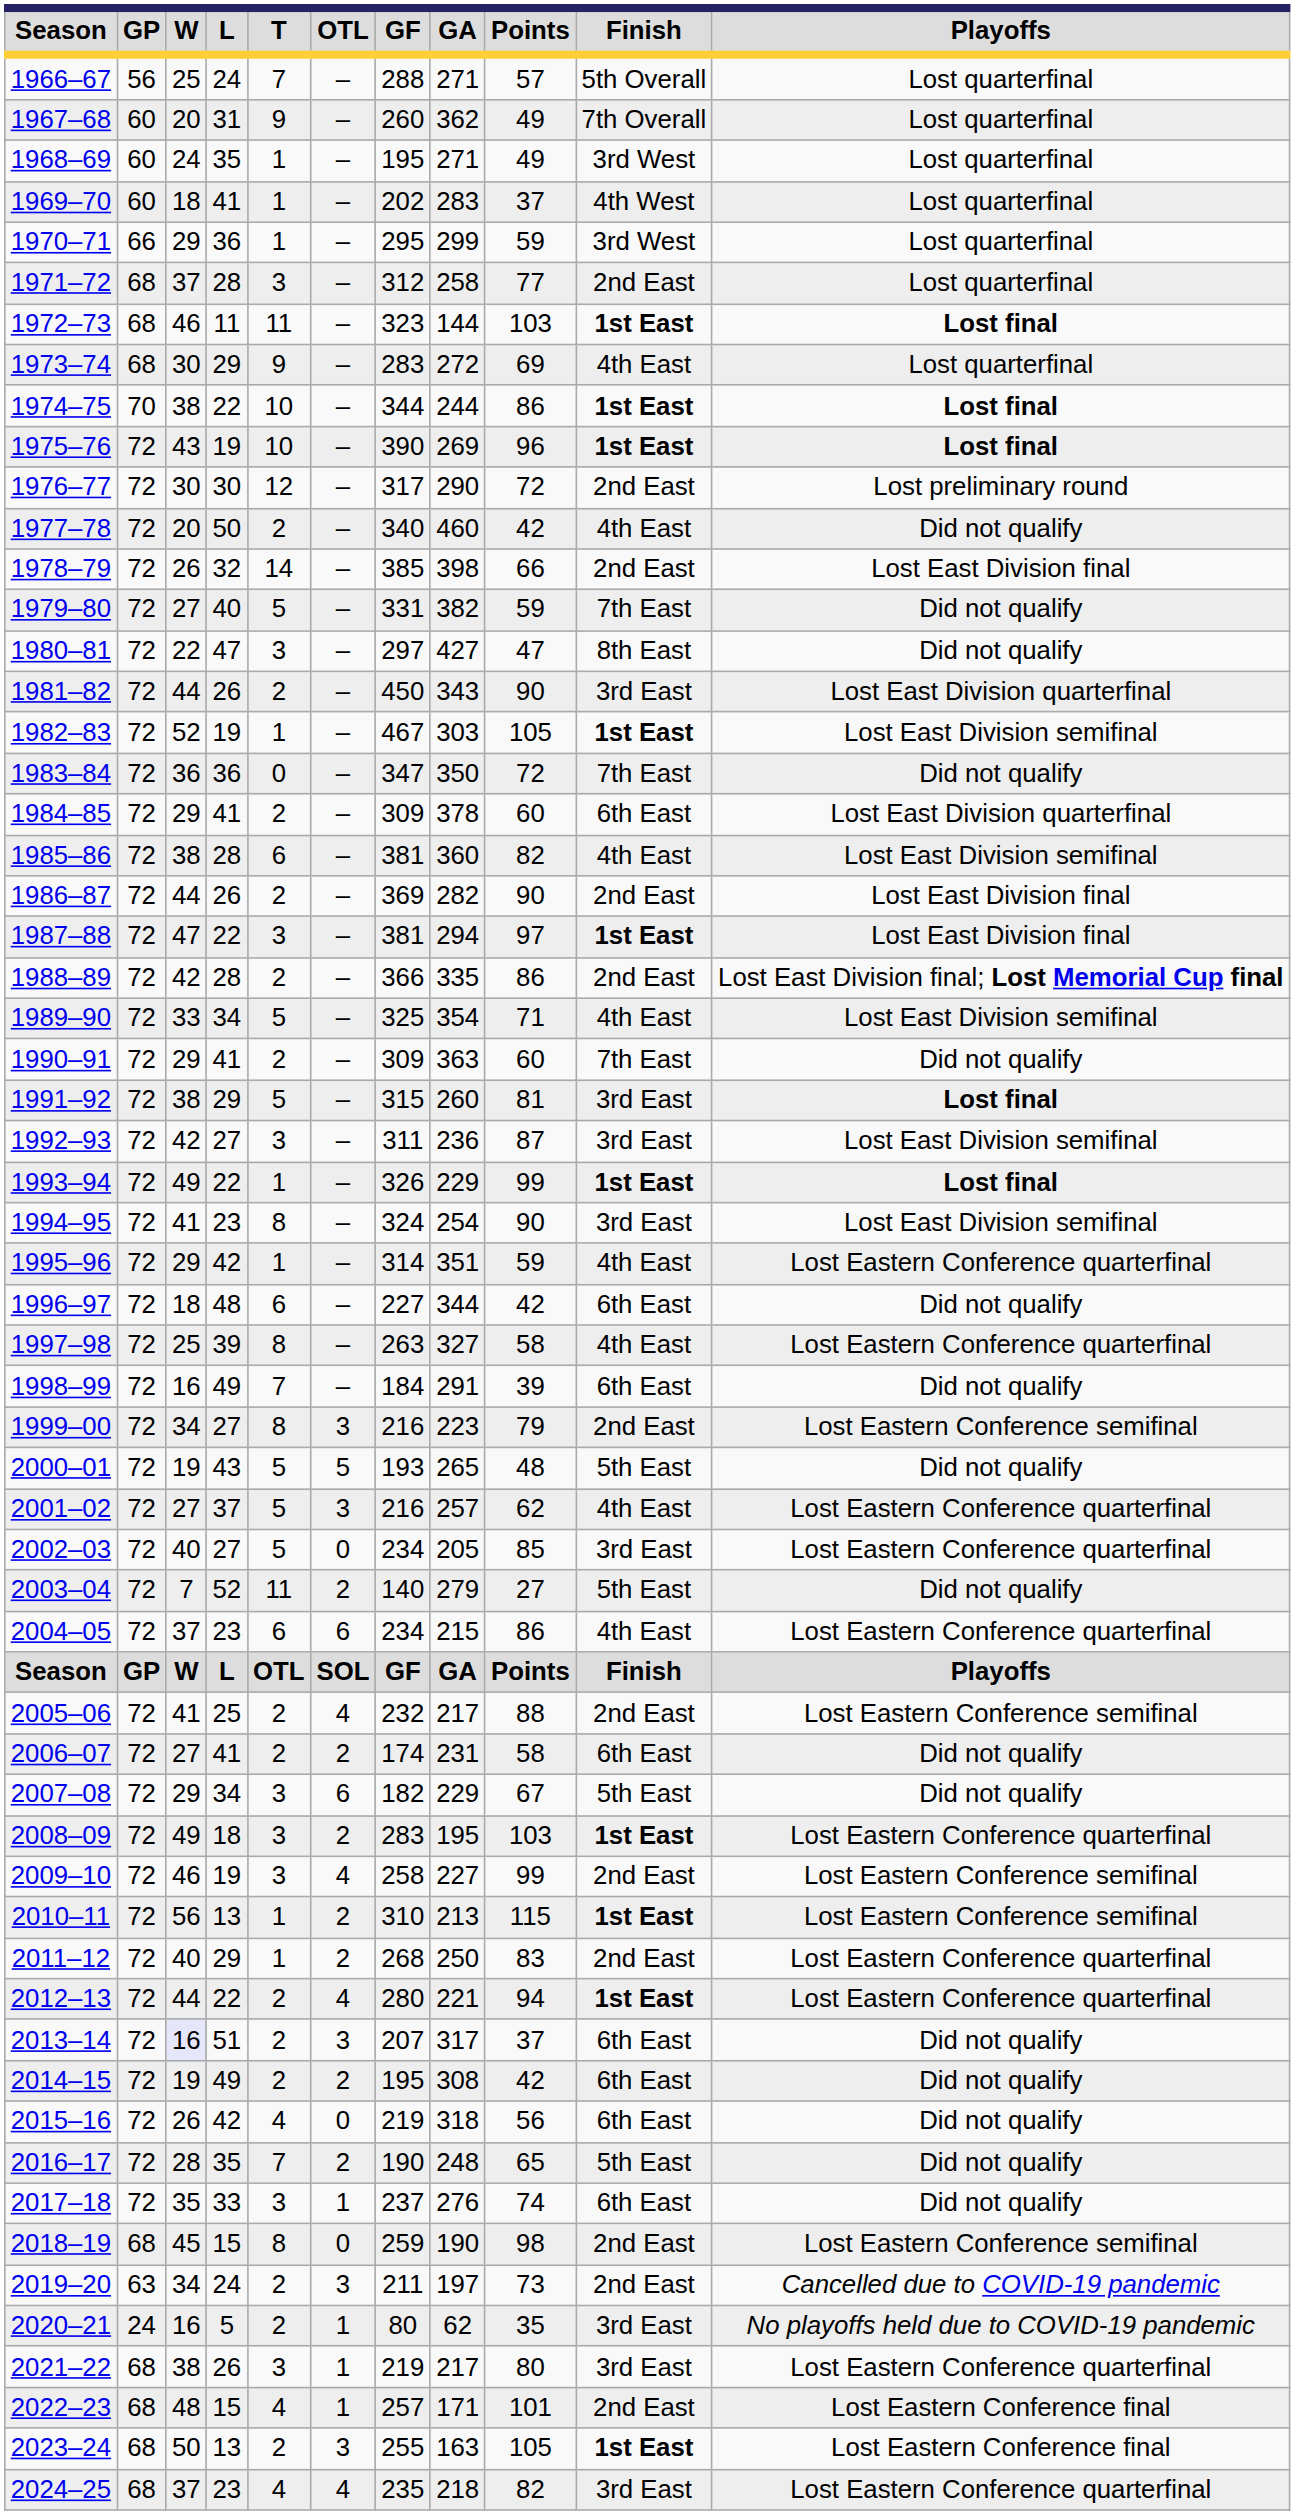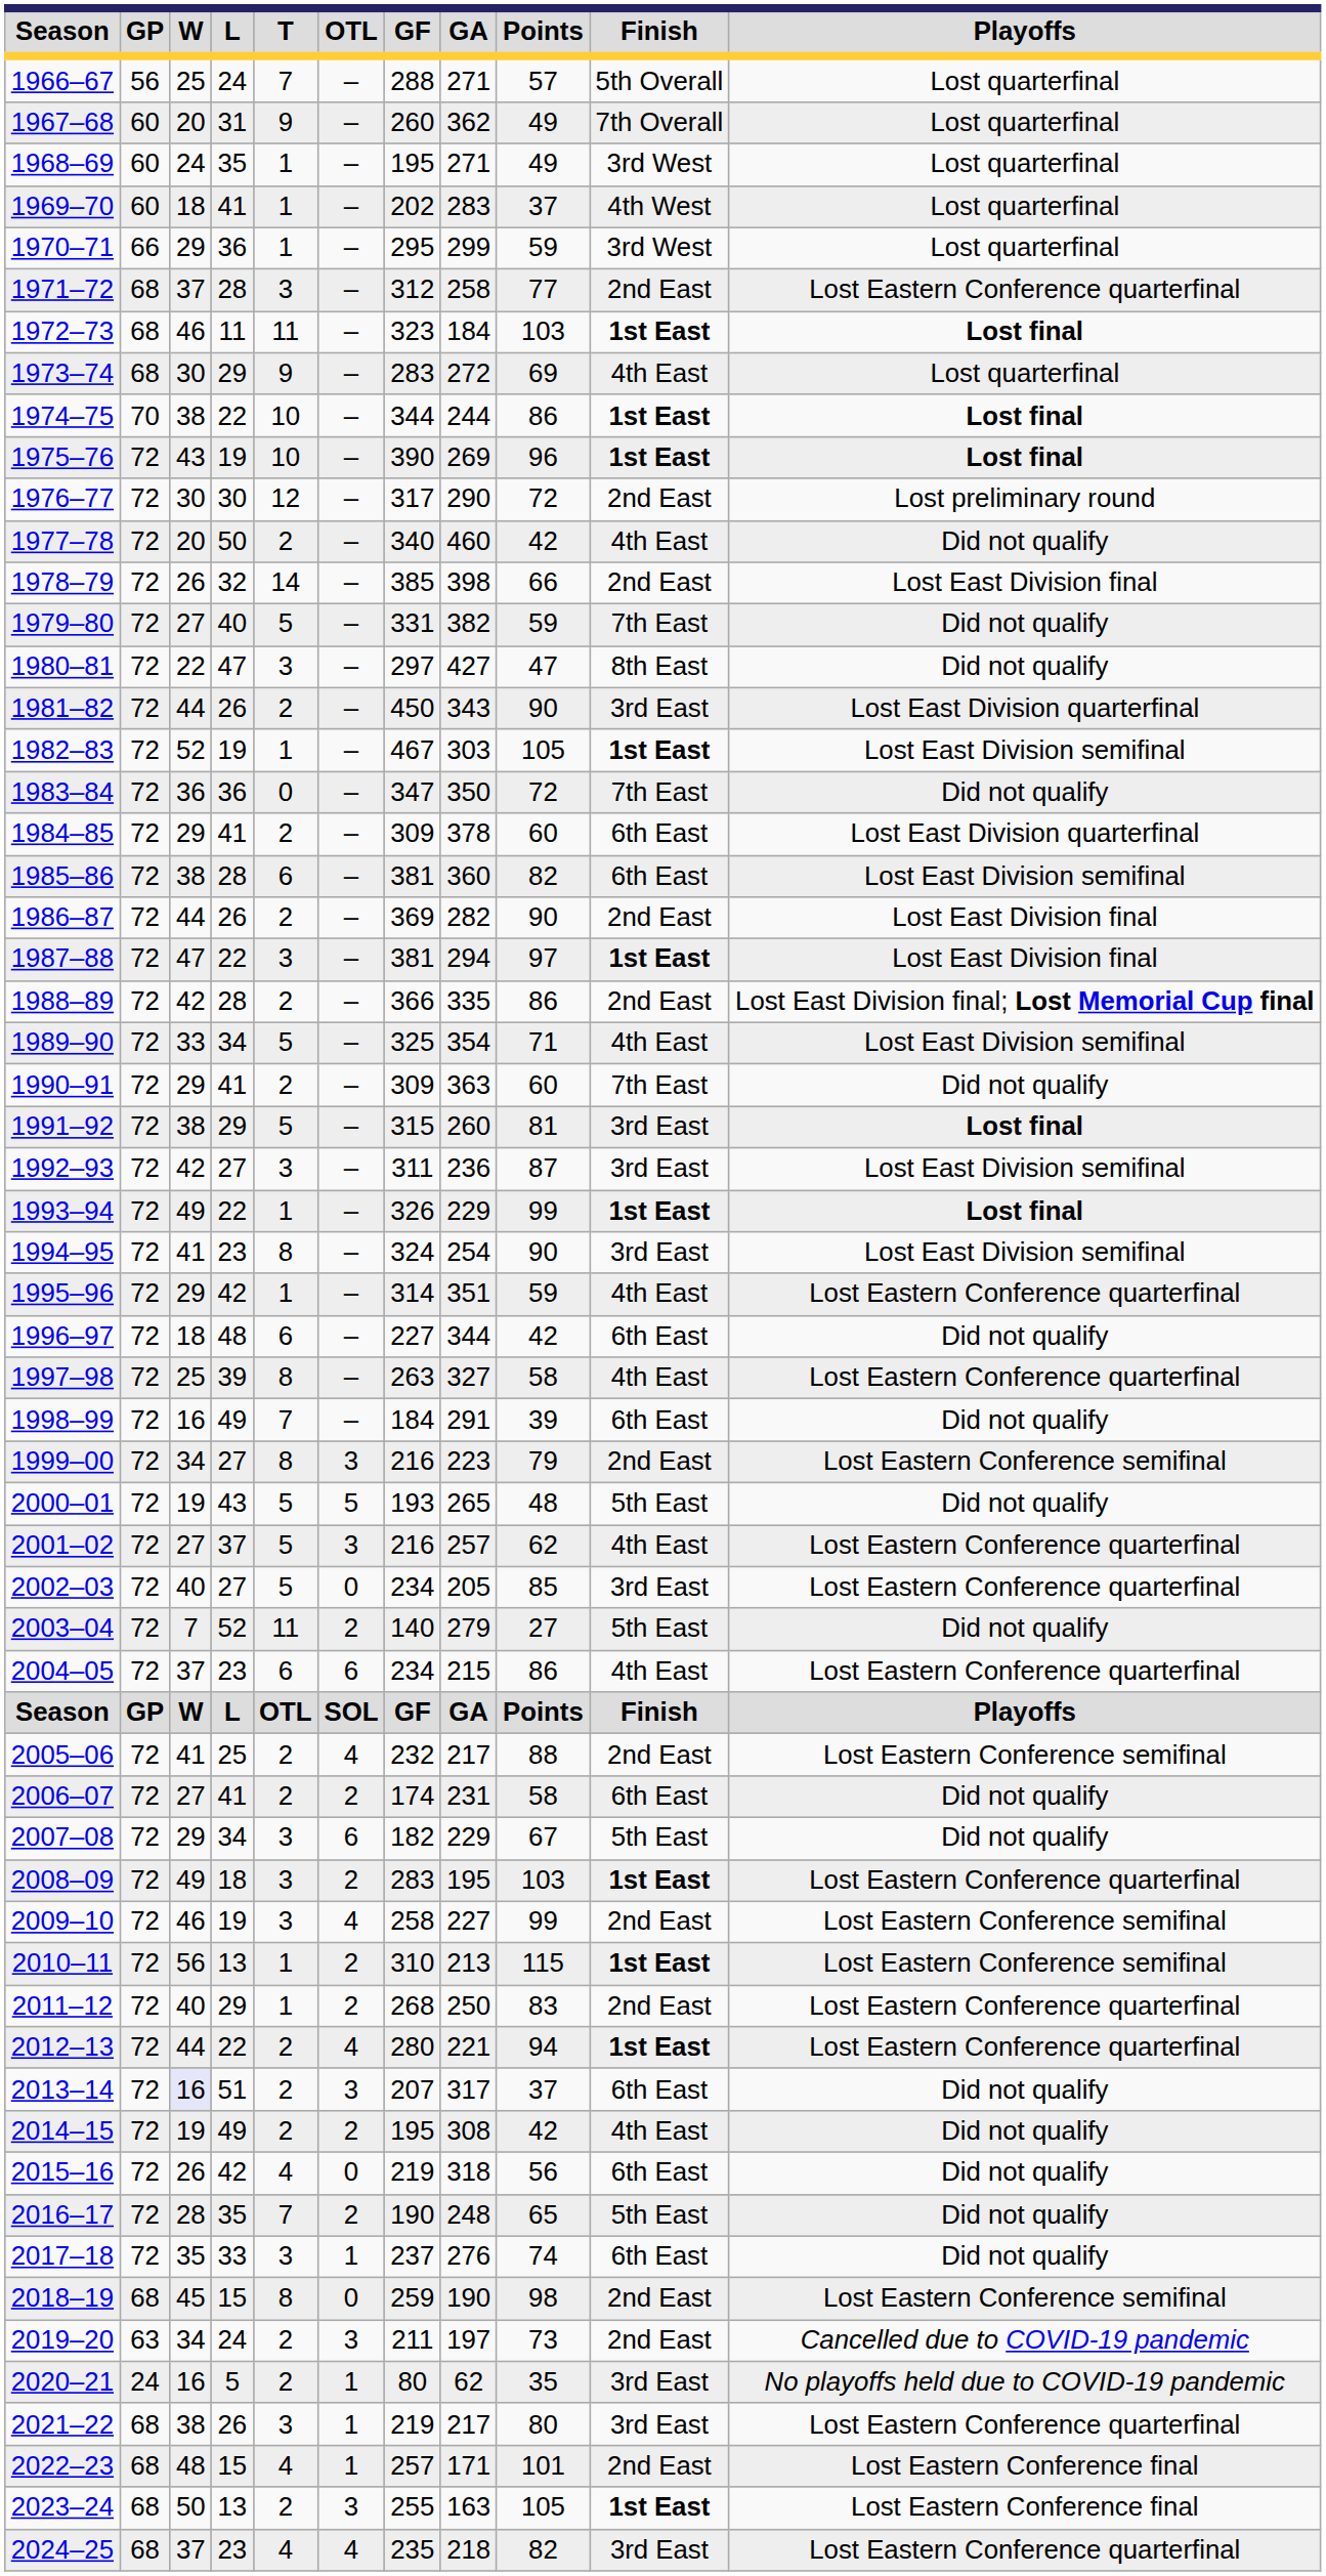1971–72 | Playoffs: Lost quarterfinal -> Lost Eastern Conference quarterfinal
1972–73 | GA: 144 -> 184
1985–86 | Finish: 4th East -> 6th East
2014–15 | Finish: 6th East -> 4th East
